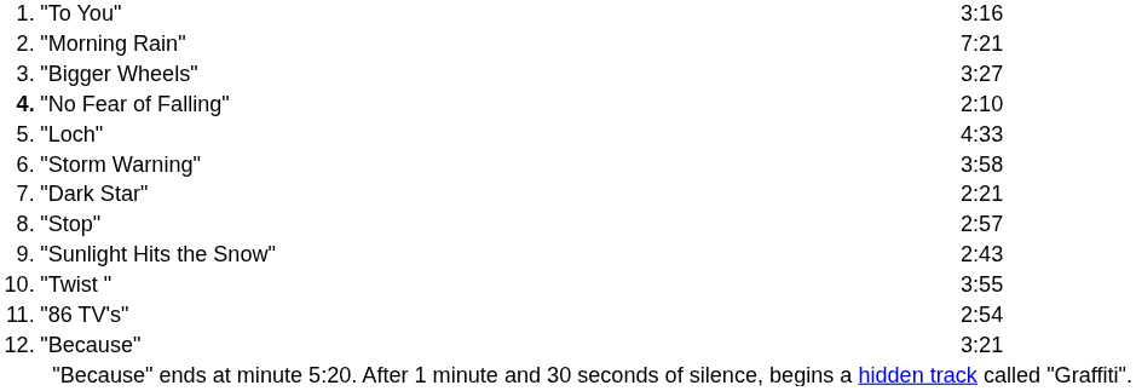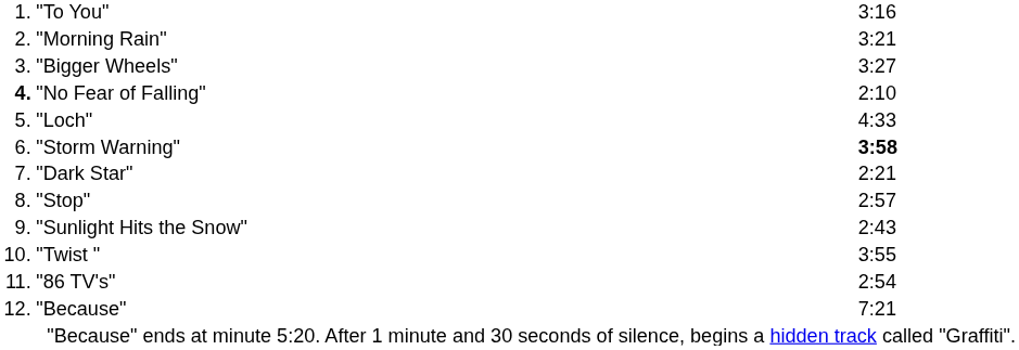"Morning Rain" | column 3: 7:21 -> 3:21
"Storm Warning" | column 3: normal -> bold
"Because" | column 3: 3:21 -> 7:21
